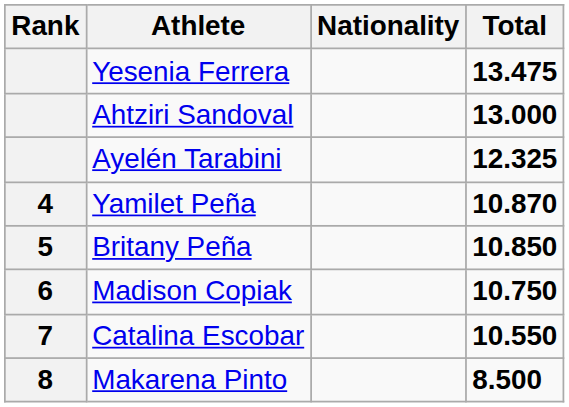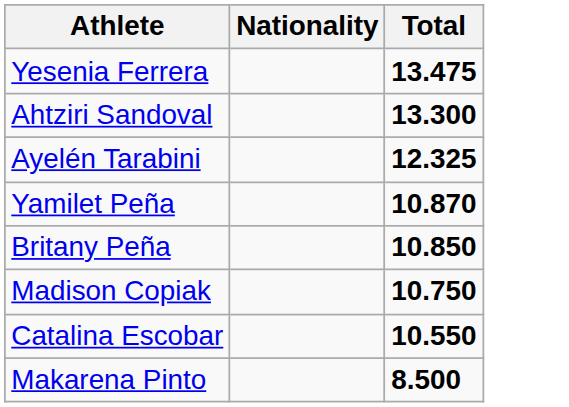- column: Rank | 4 | 5 | 6 | 7 | 8
Ahtziri Sandoval | Total: 13.000 -> 13.300
